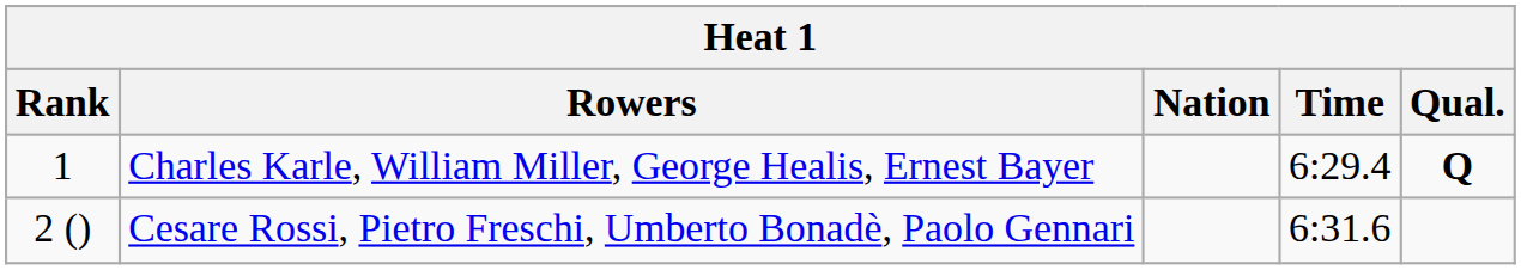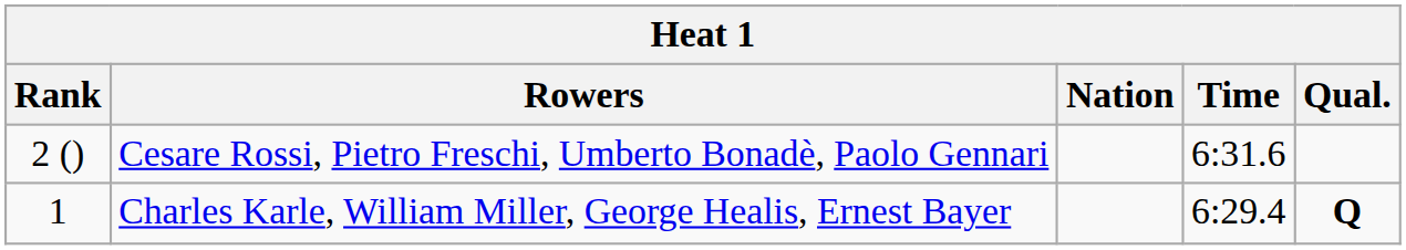rows swapped: Charles Karle, William Miller, George Healis, Ernest Bayer <-> Cesare Rossi, Pietro Freschi, Umberto Bonadè, Paolo Gennari
